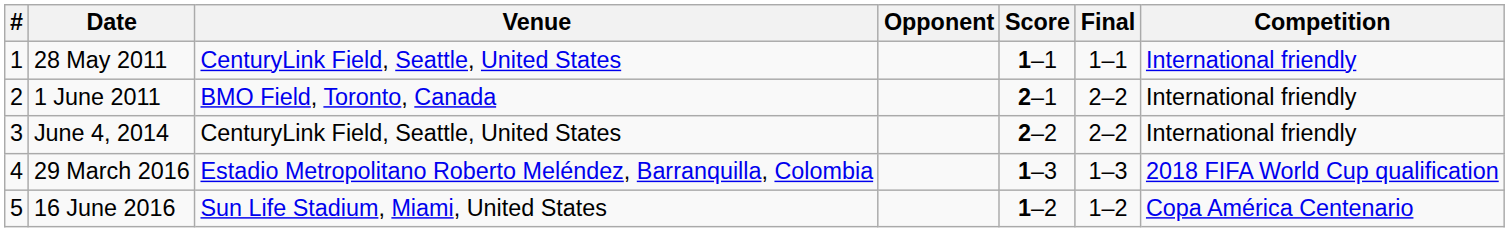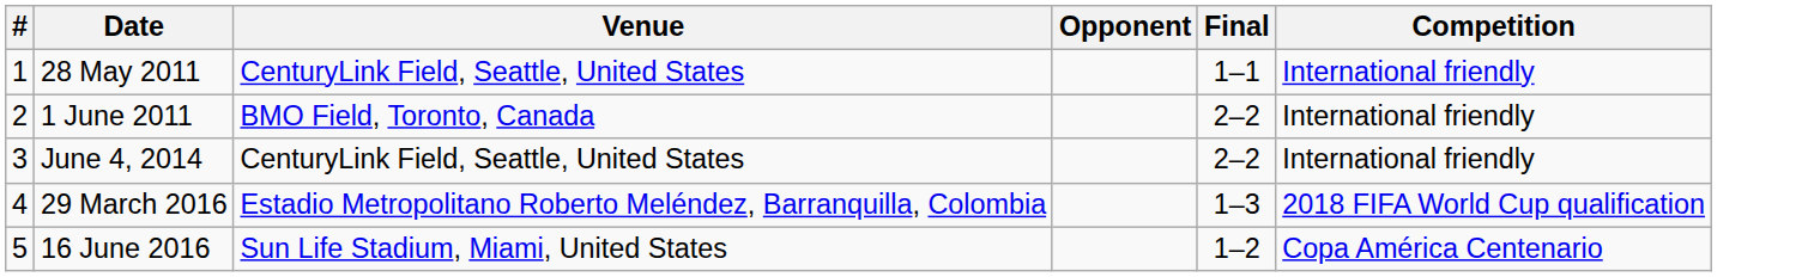- column: Score | 1–1 | 2–1 | 2–2 | 1–3 | 1–2
